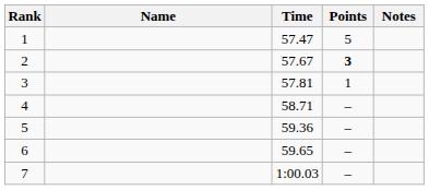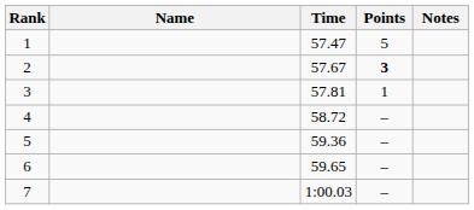4 | Time: 58.71 -> 58.72
